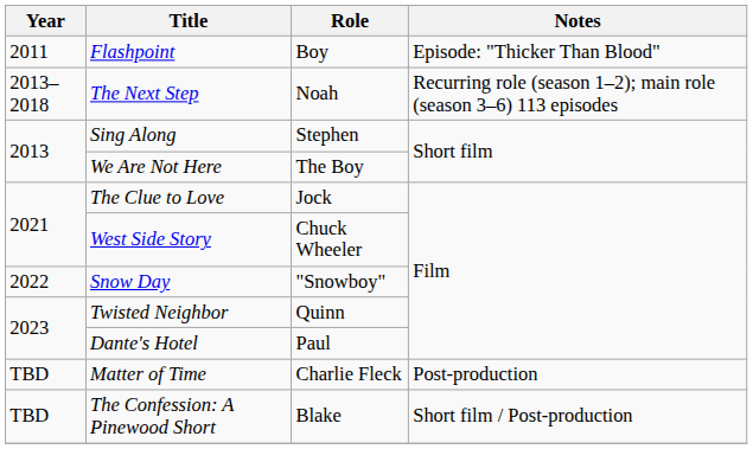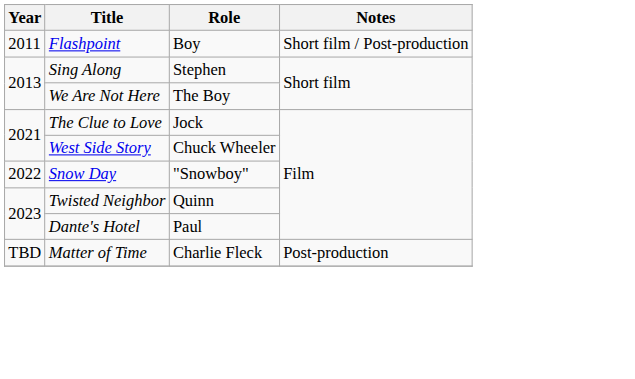Flashpoint | Notes: Episode: "Thicker Than Blood" -> Short film / Post-production
- row: 2013–2018 | The Next Step | Noah | Recurring role (season 1–2); main role (season 3–6) 113 episodes
- row: TBD | The Confession: A Pinewood Short | Blake | Short film / Post-production
